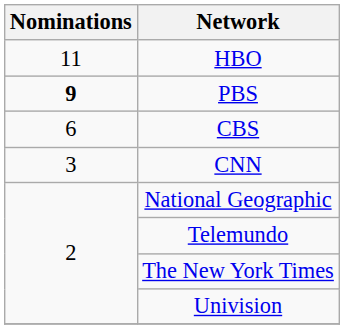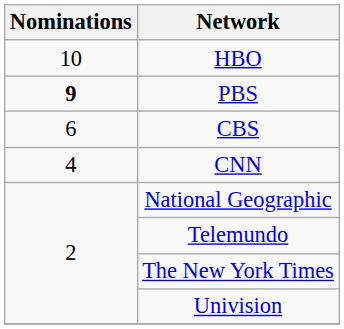HBO | Nominations: 11 -> 10
CNN | Nominations: 3 -> 4
